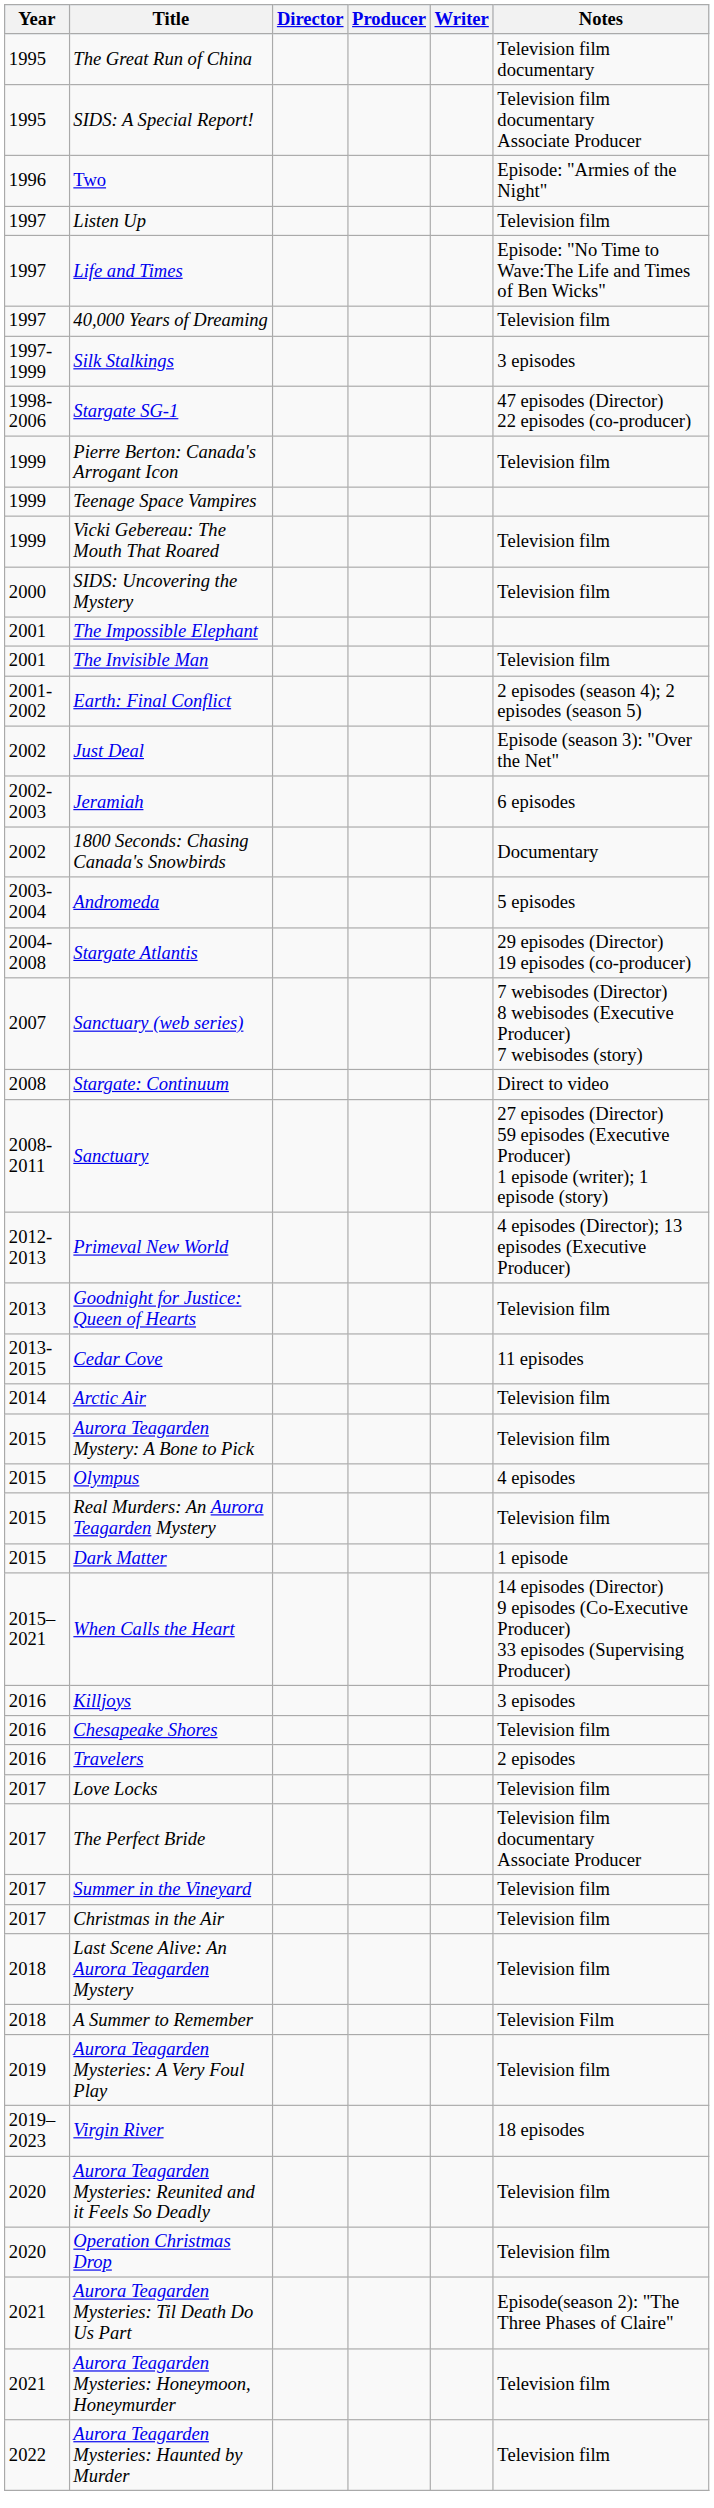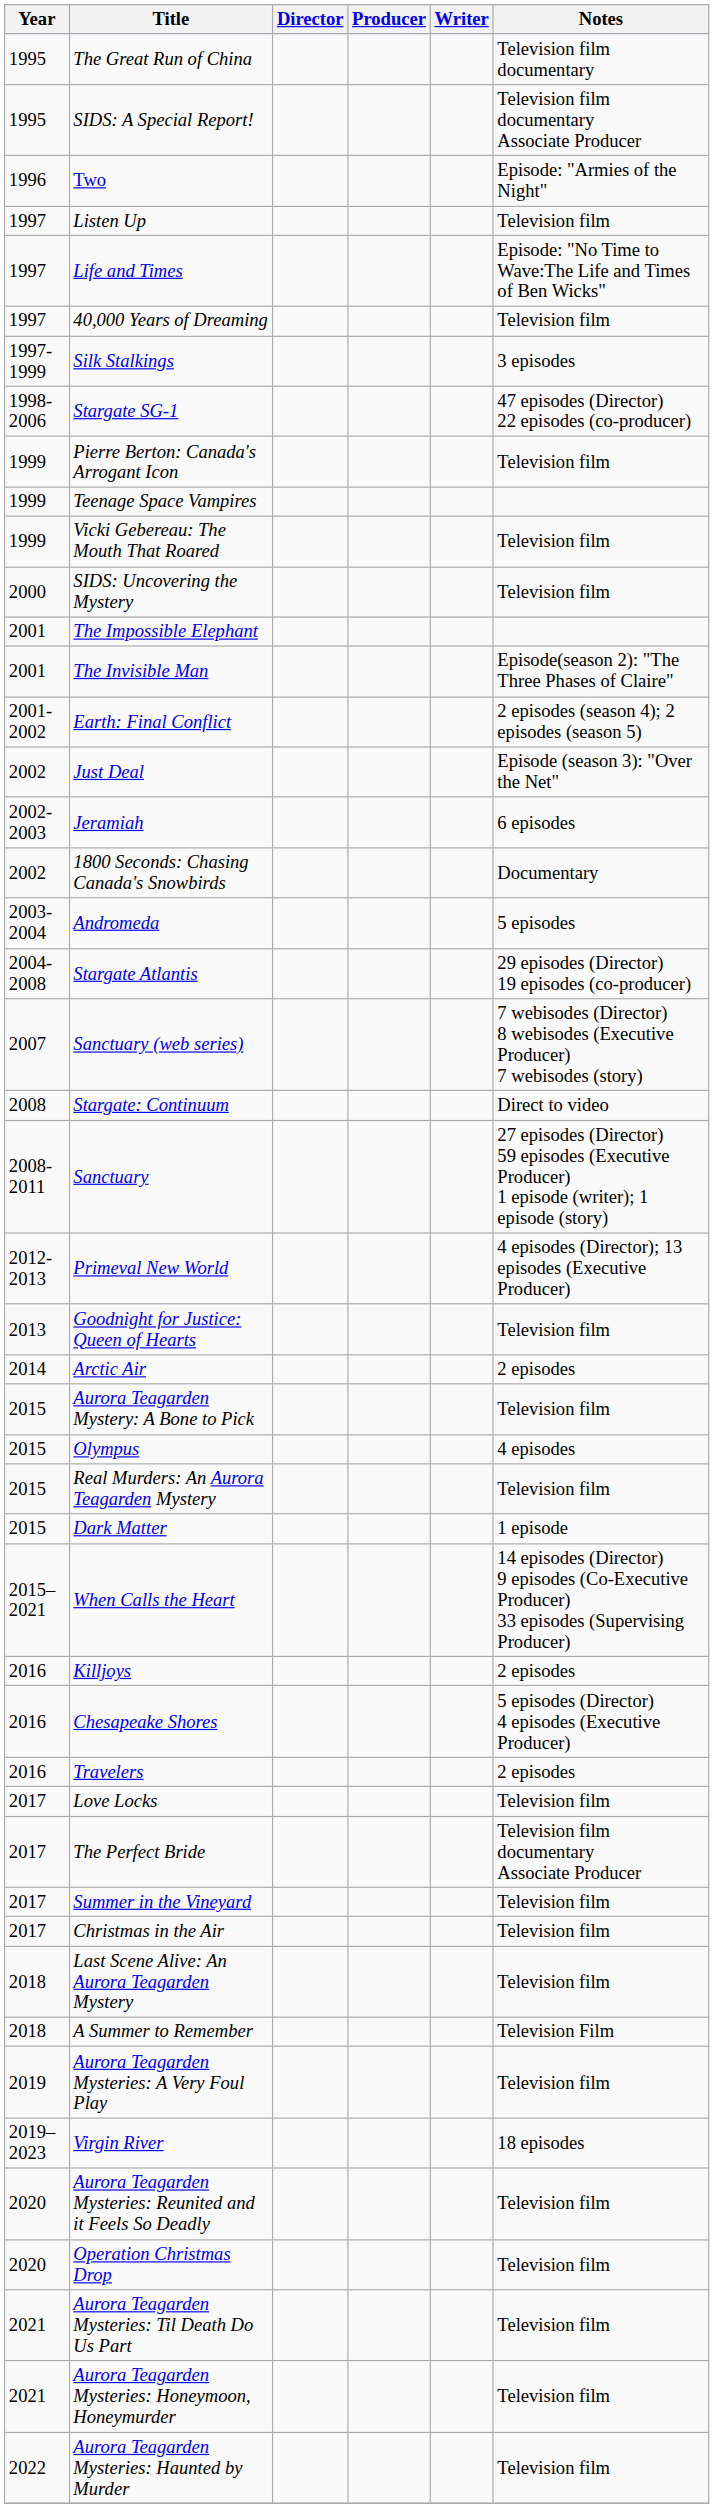The Invisible Man | Notes: Television film -> Episode(season 2): "The Three Phases of Claire"
- row: 2013-2015 | Cedar Cove | 11 episodes
Arctic Air | Notes: Television film -> 2 episodes
Killjoys | Notes: 3 episodes -> 2 episodes
Chesapeake Shores | Notes: Television film -> 5 episodes (Director) 4 episodes (Executive Producer)
Aurora Teagarden Mysteries: Til Death Do Us Part | Notes: Episode(season 2): "The Three Phases of Claire" -> Television film
